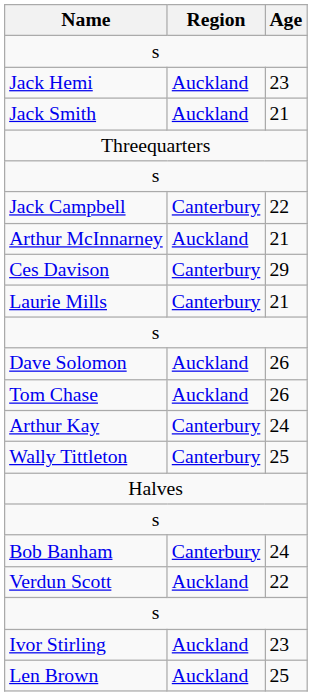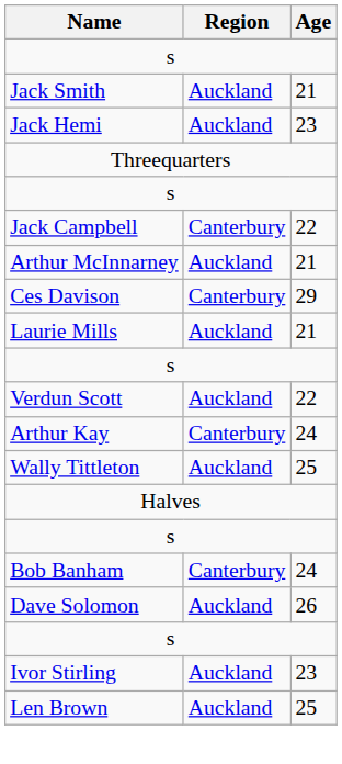rows swapped: Jack Hemi <-> Jack Smith
Laurie Mills | Region: Canterbury -> Auckland
rows swapped: Verdun Scott <-> Dave Solomon
- row: Tom Chase | Auckland | 26
Wally Tittleton | Region: Canterbury -> Auckland
